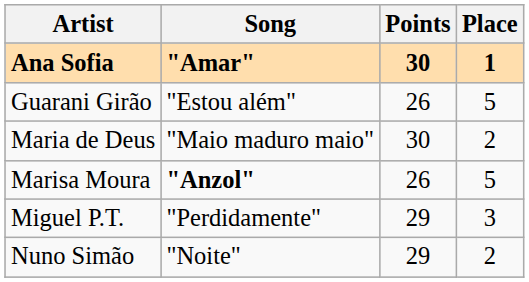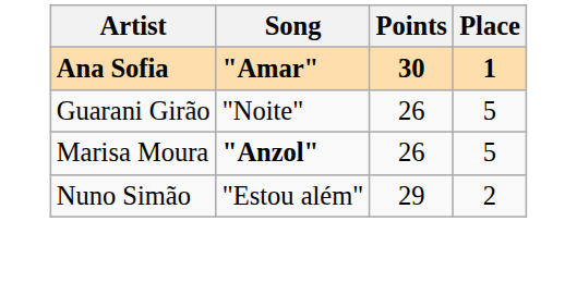Guarani Girão | Song: "Estou além" -> "Noite"
- row: Maria de Deus | "Maio maduro maio" | 30 | 2
- row: Miguel P.T. | "Perdidamente" | 29 | 3
Nuno Simão | Song: "Noite" -> "Estou além"
